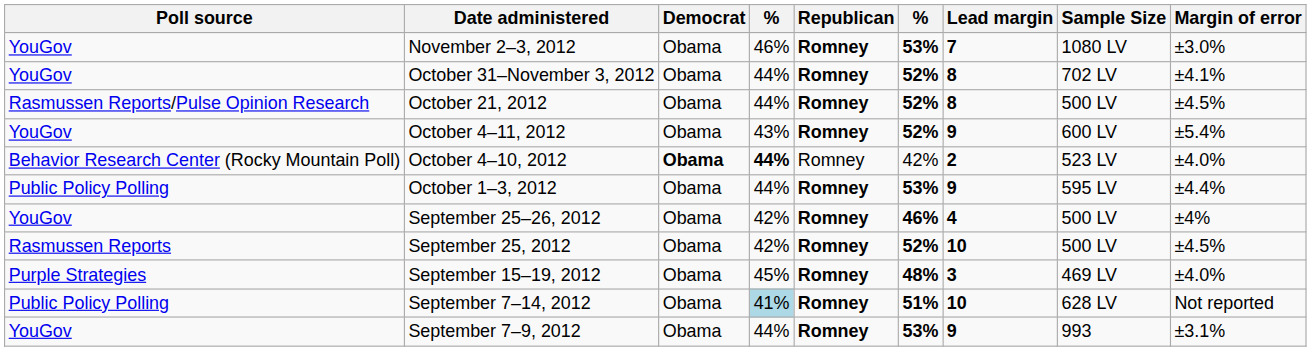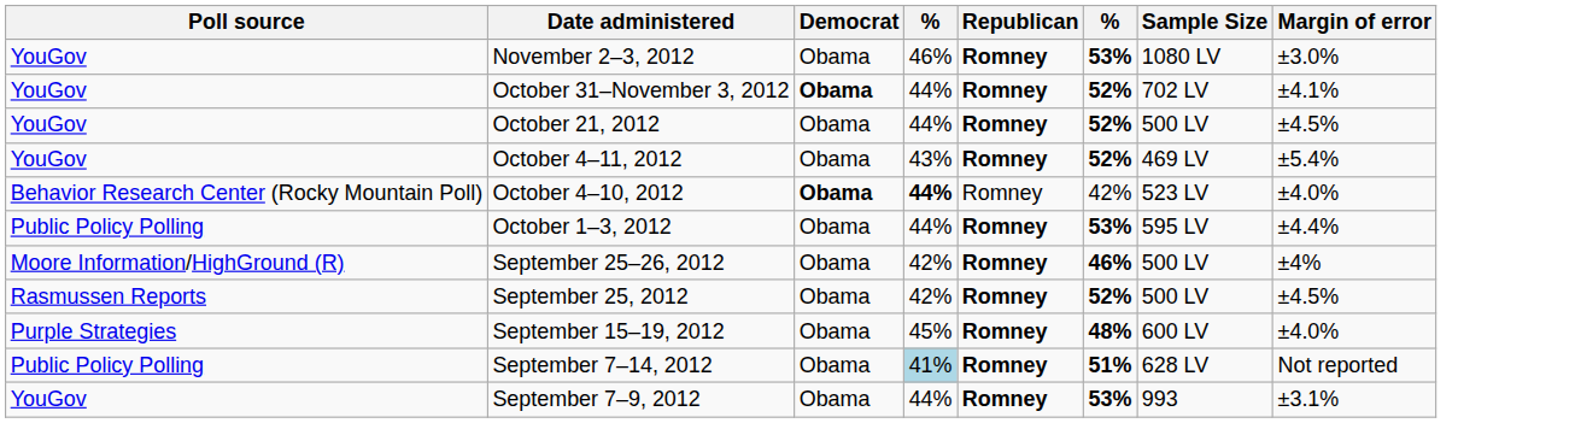- column: Lead margin | 7 | 8 | 8 | 9 | 2 | 9 | 4 | 10 | 3 | 10 | 9
October 31–November 3, 2012 | Democrat: normal -> bold
October 21, 2012 | Poll source: Rasmussen Reports/Pulse Opinion Research -> YouGov
October 4–11, 2012 | Sample Size: 600 LV -> 469 LV
September 25–26, 2012 | Poll source: YouGov -> Moore Information/HighGround (R)
September 15–19, 2012 | Sample Size: 469 LV -> 600 LV
